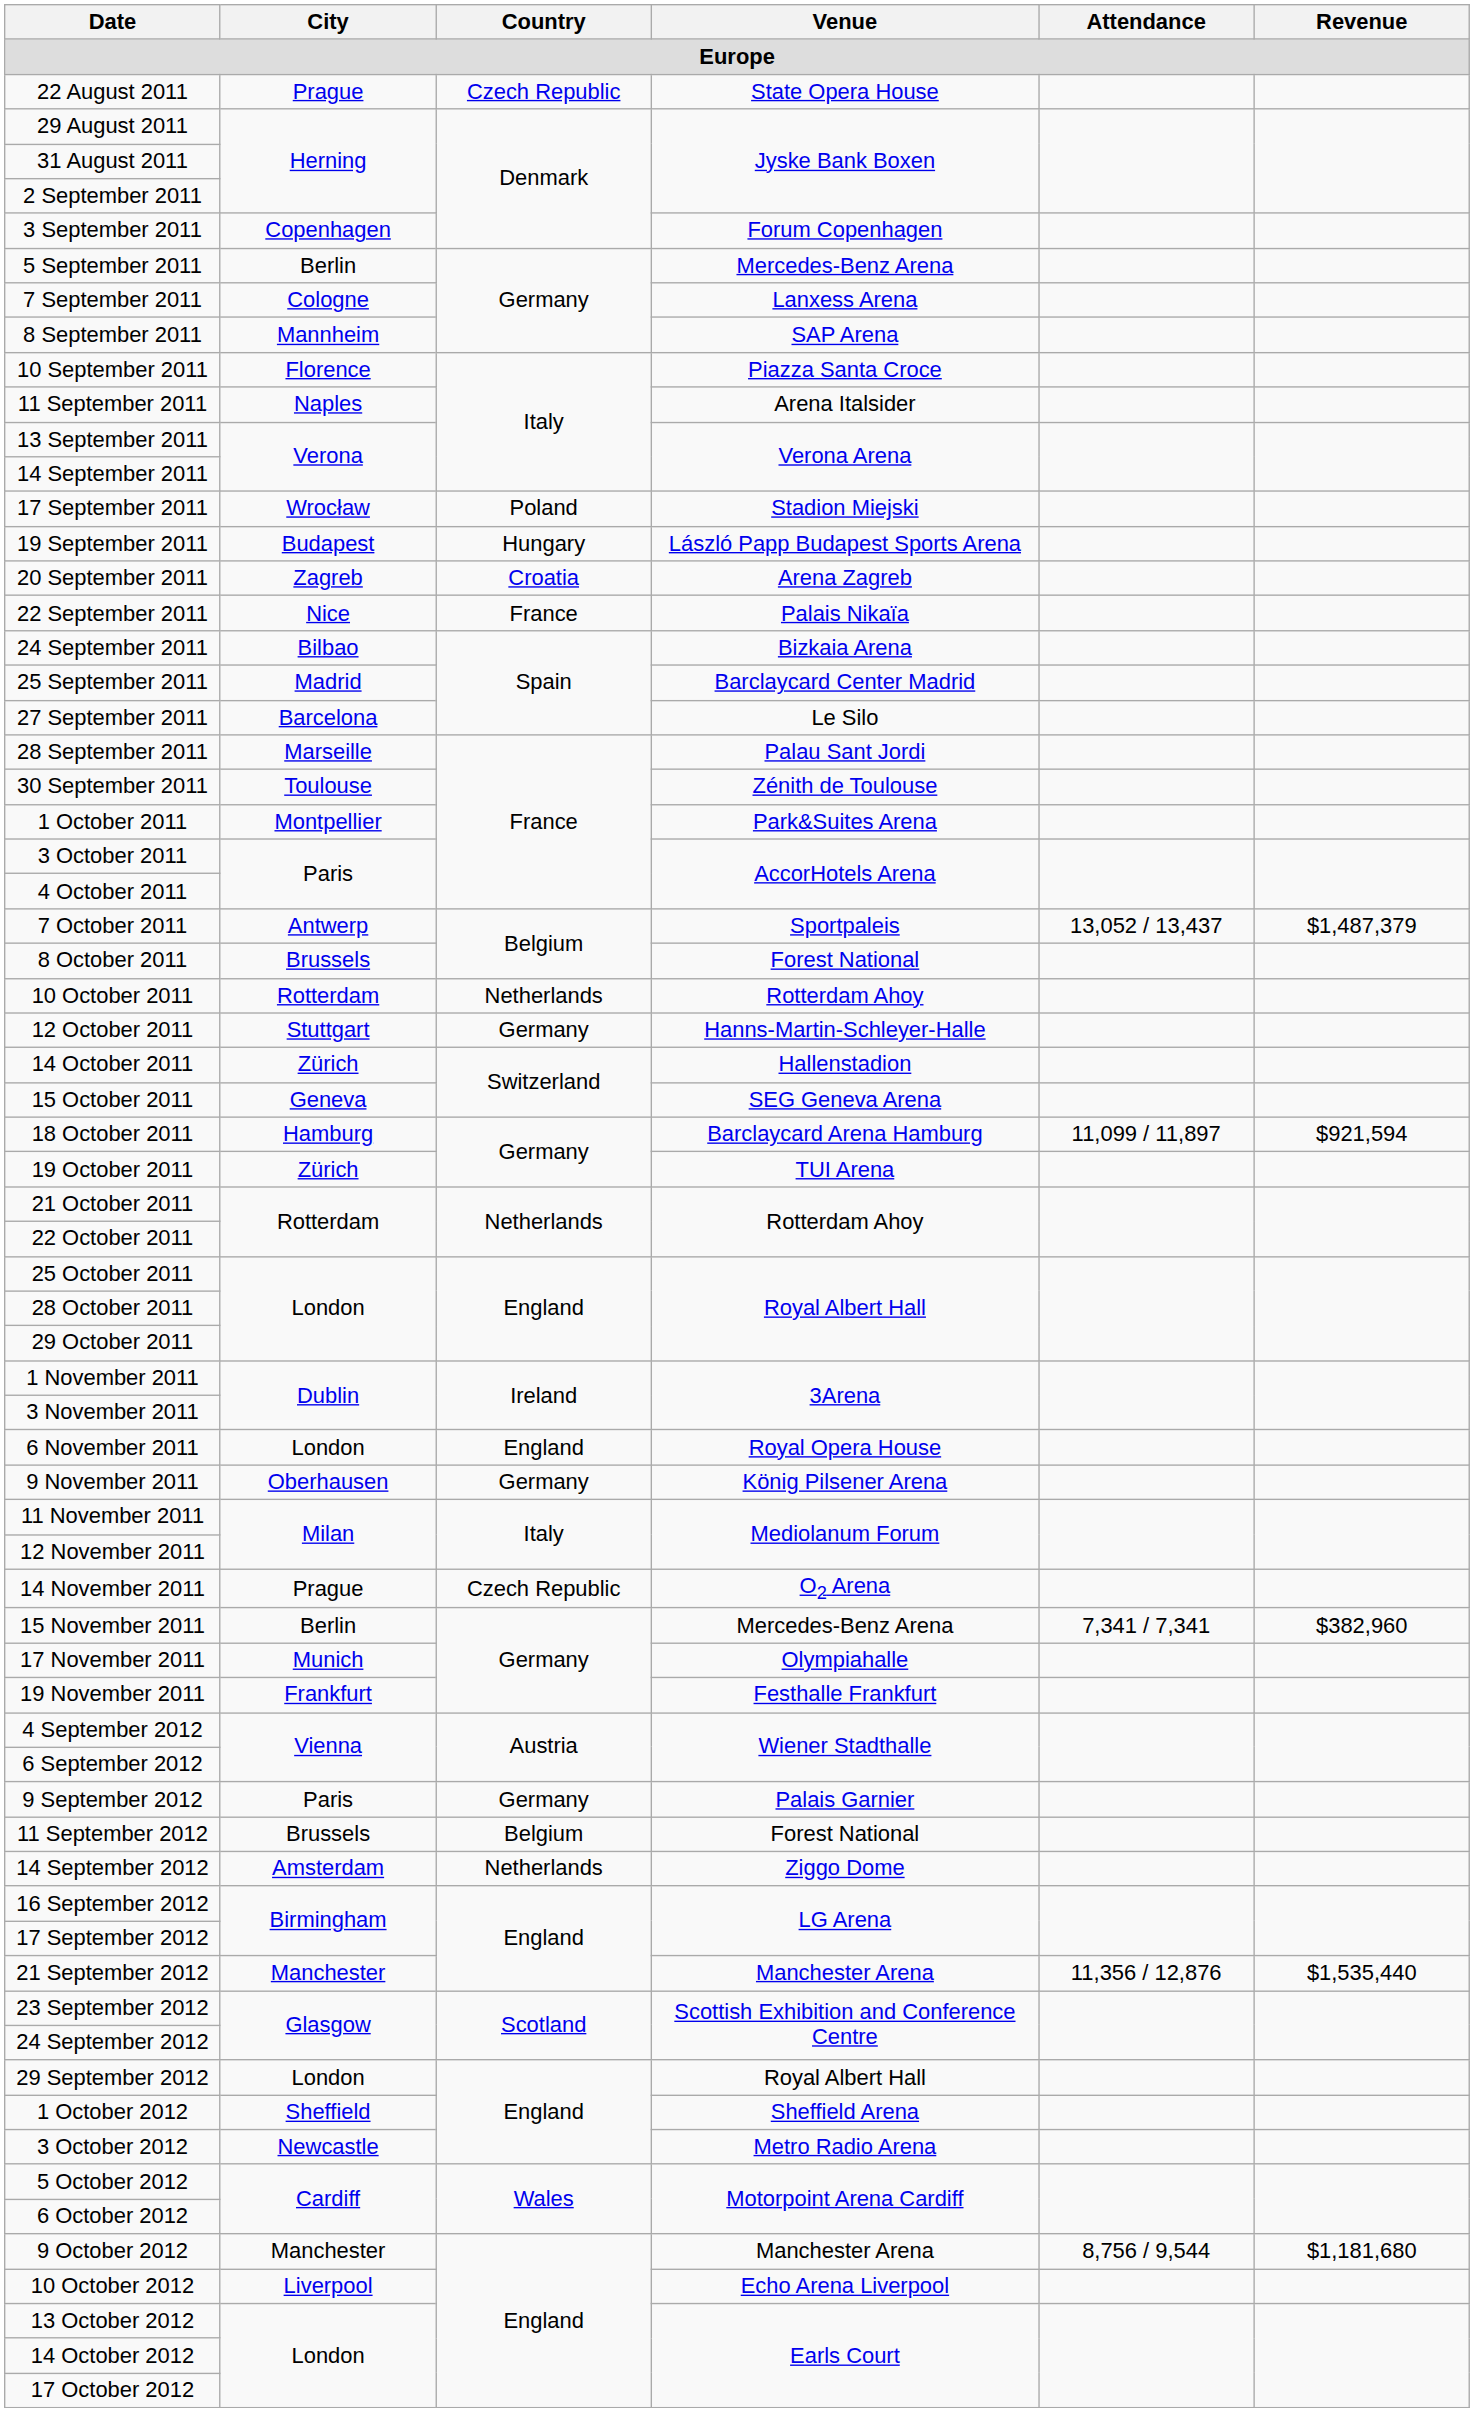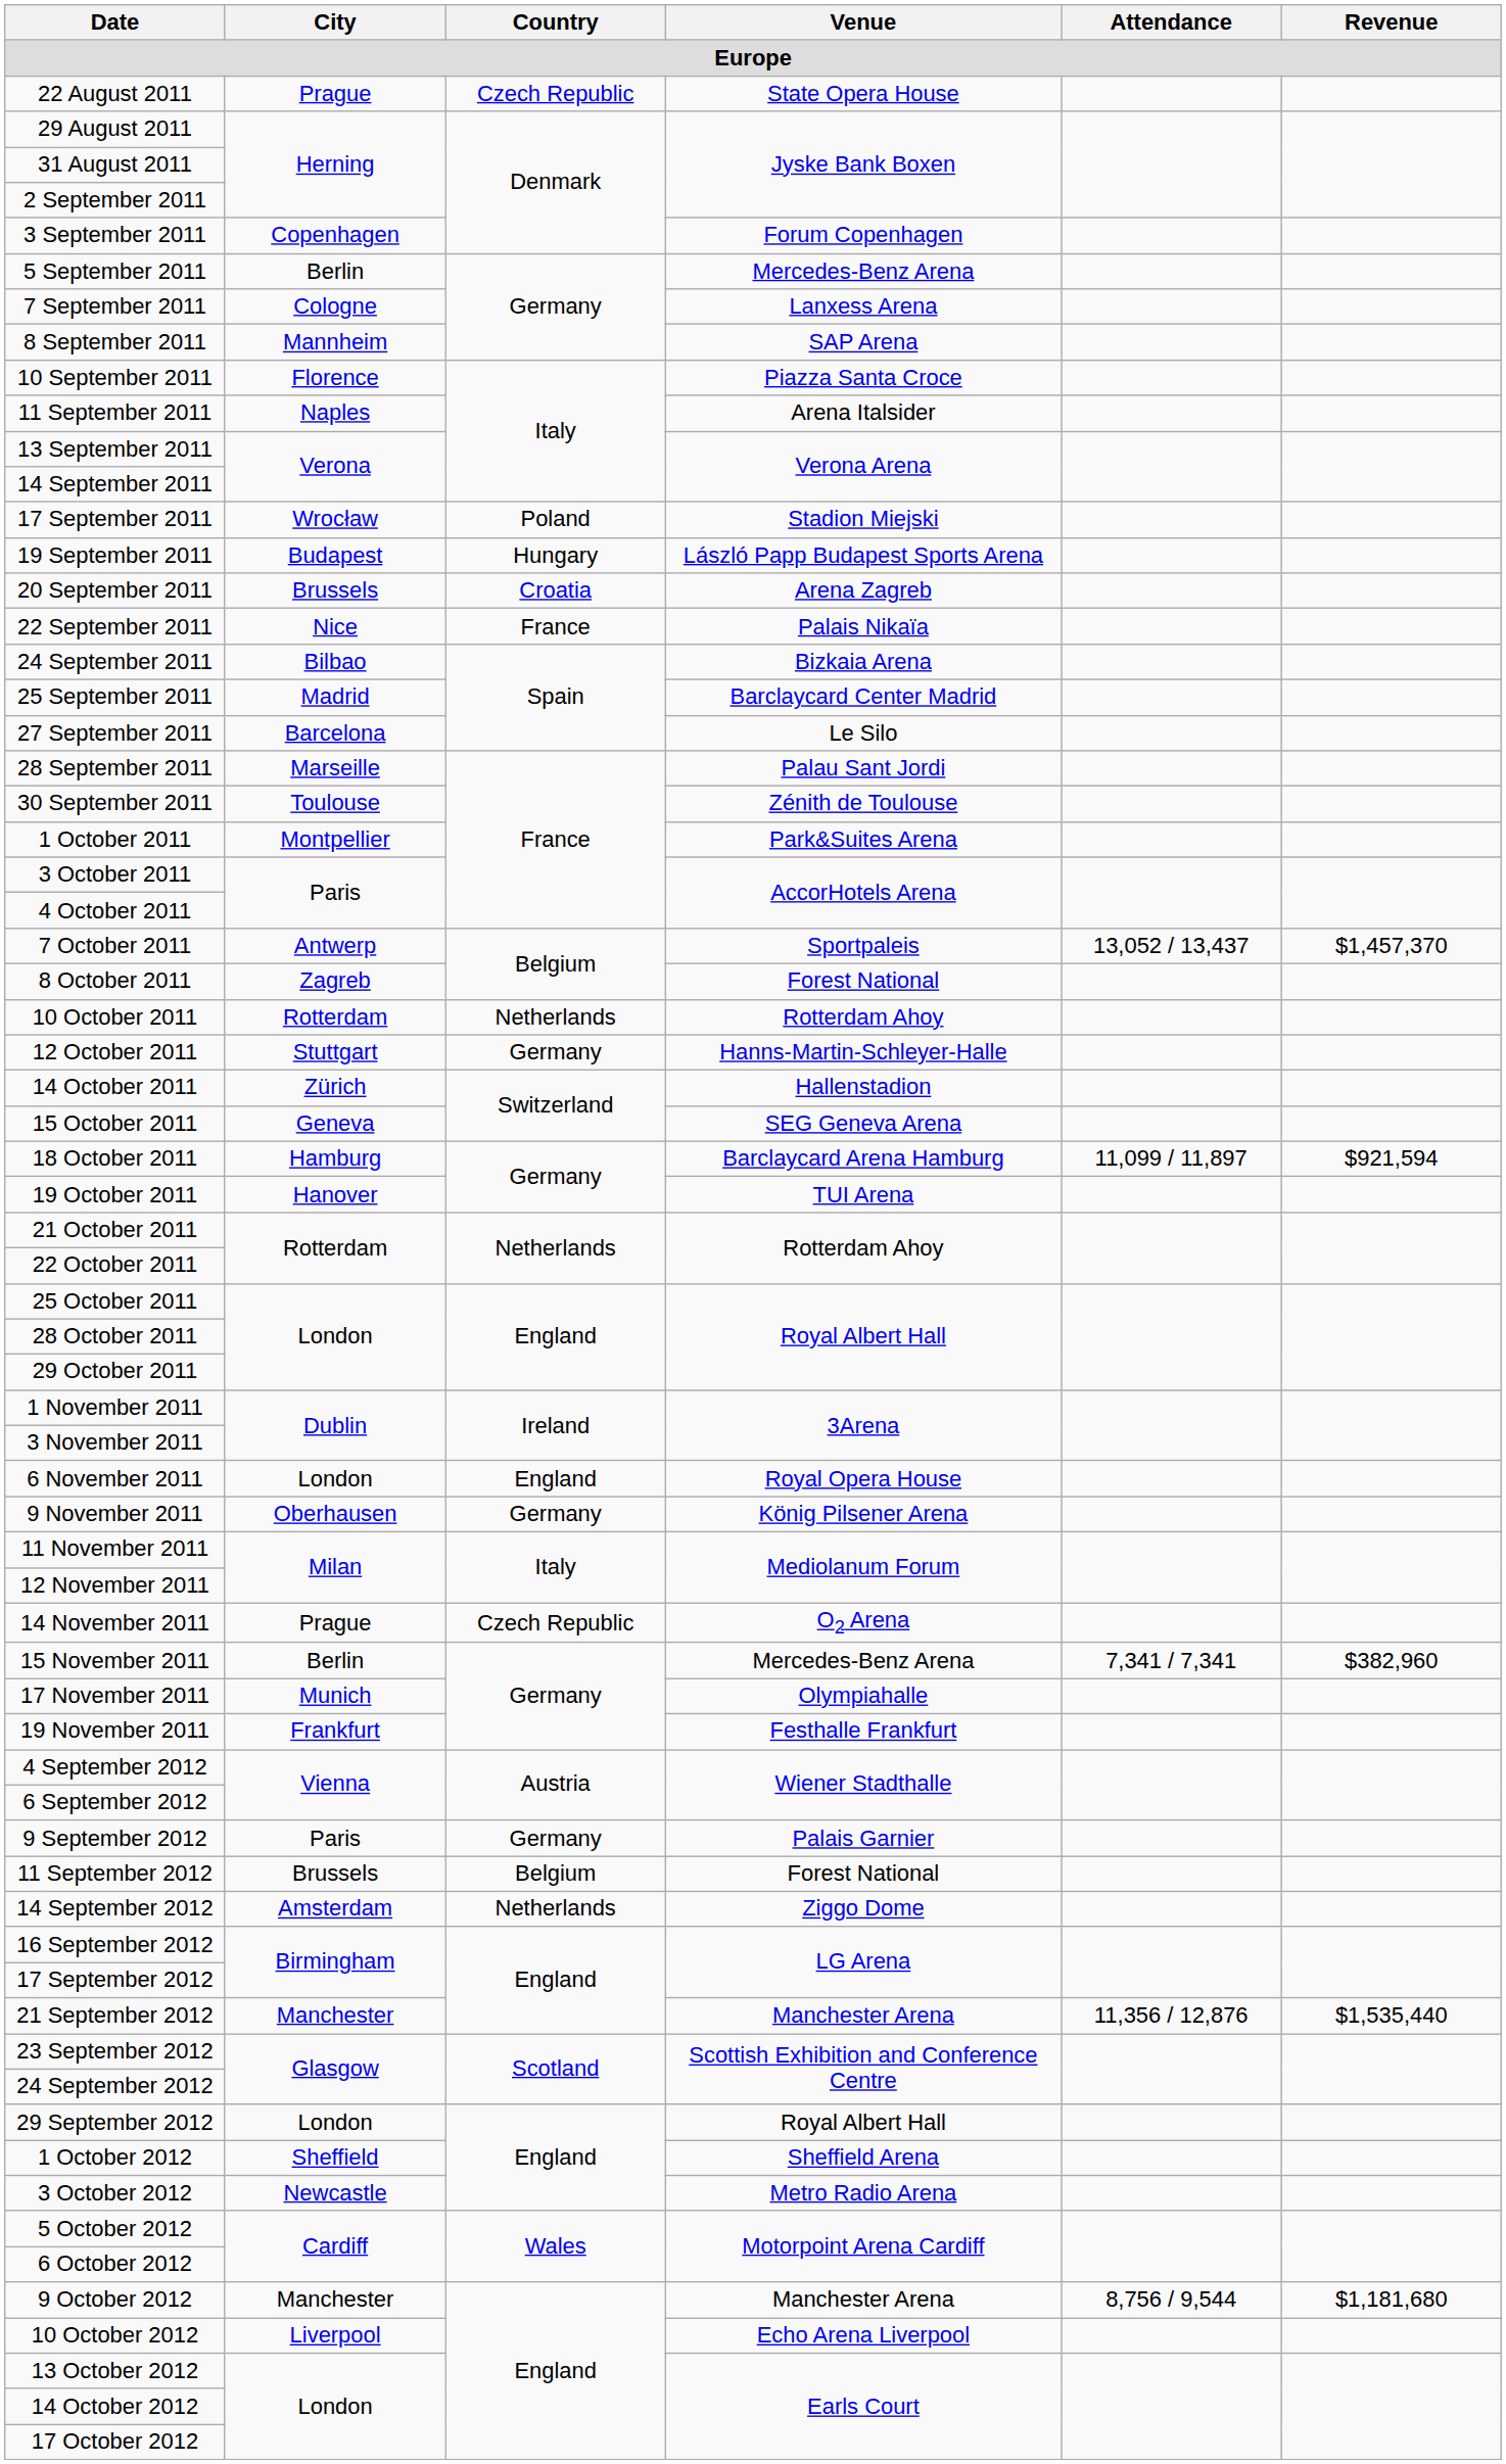20 September 2011 | City: Zagreb -> Brussels
7 October 2011 | Revenue: $1,487,379 -> $1,457,370
8 October 2011 | City: Brussels -> Zagreb
19 October 2011 | City: Zürich -> Hanover
